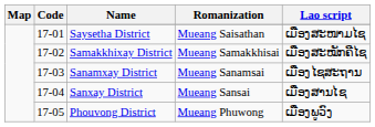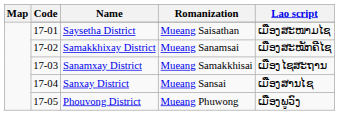Samakkhixay District | Romanization: Mueang Samakkhisai -> Mueang Sanamsai
Sanamxay District | Romanization: Mueang Sanamsai -> Mueang Samakkhisai
